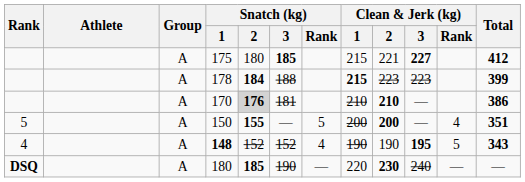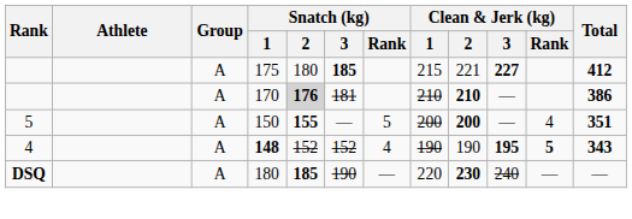- row: A | 178 | 184 | 188 | 215 | 223 | 223 | 399
148 | Clean & Jerk (kg) / Rank: normal -> bold
